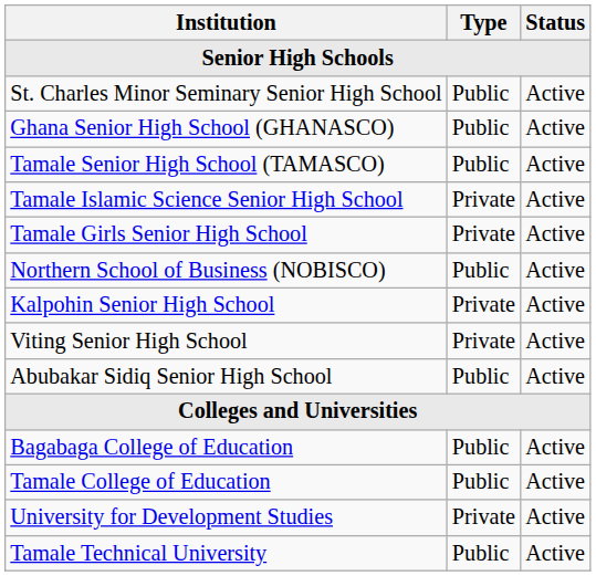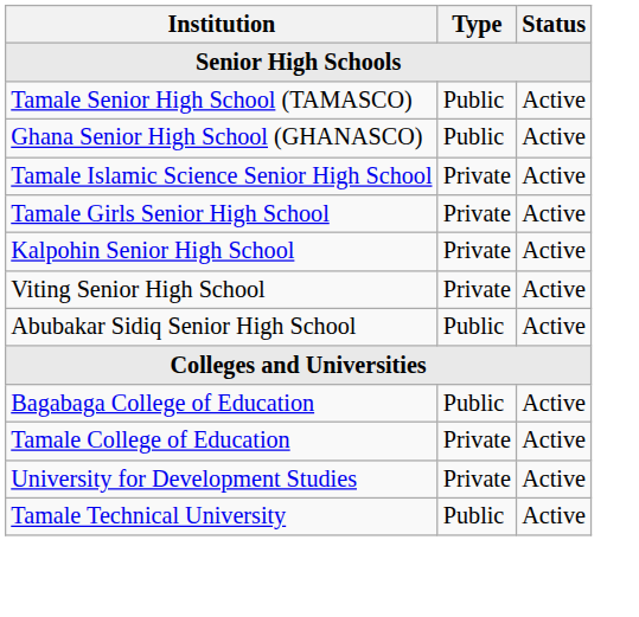- row: St. Charles Minor Seminary Senior High School | Public | Active
rows swapped: Tamale Senior High School (TAMASCO) <-> Ghana Senior High School (GHANASCO)
- row: Northern School of Business (NOBISCO) | Public | Active
Tamale College of Education | Type: Public -> Private
